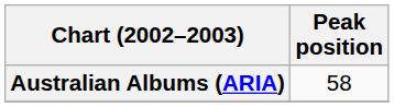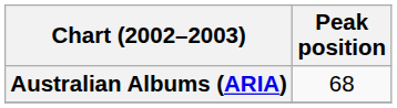Australian Albums (ARIA) | Peak position: 58 -> 68
